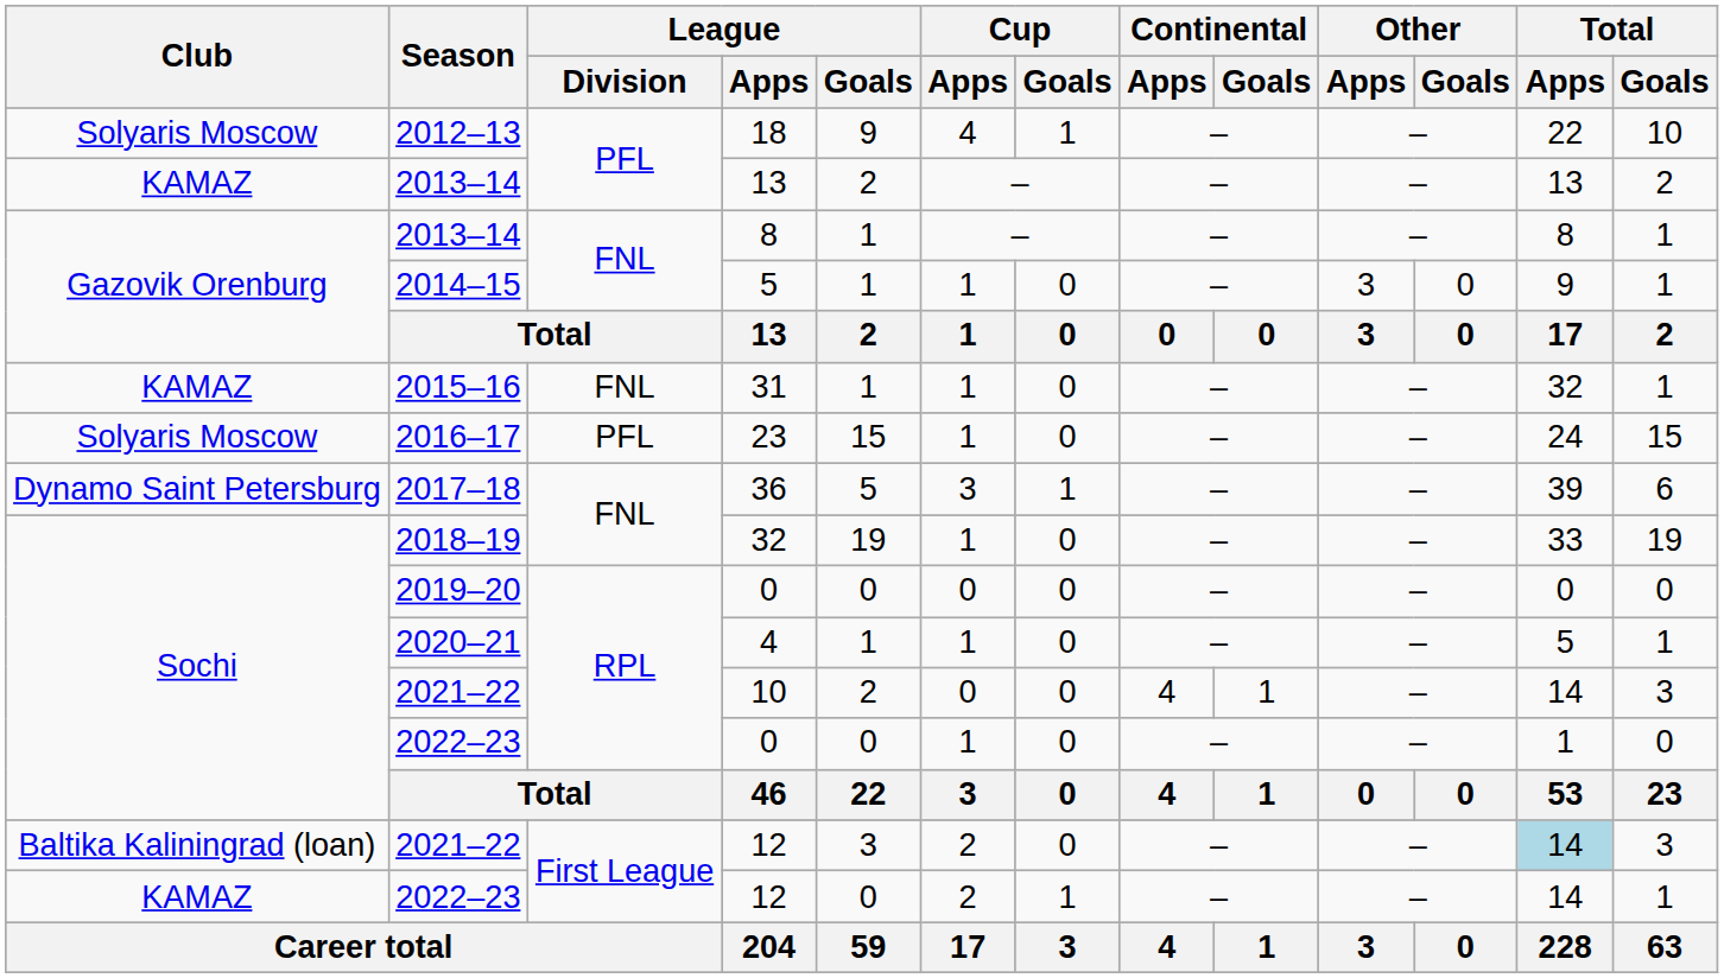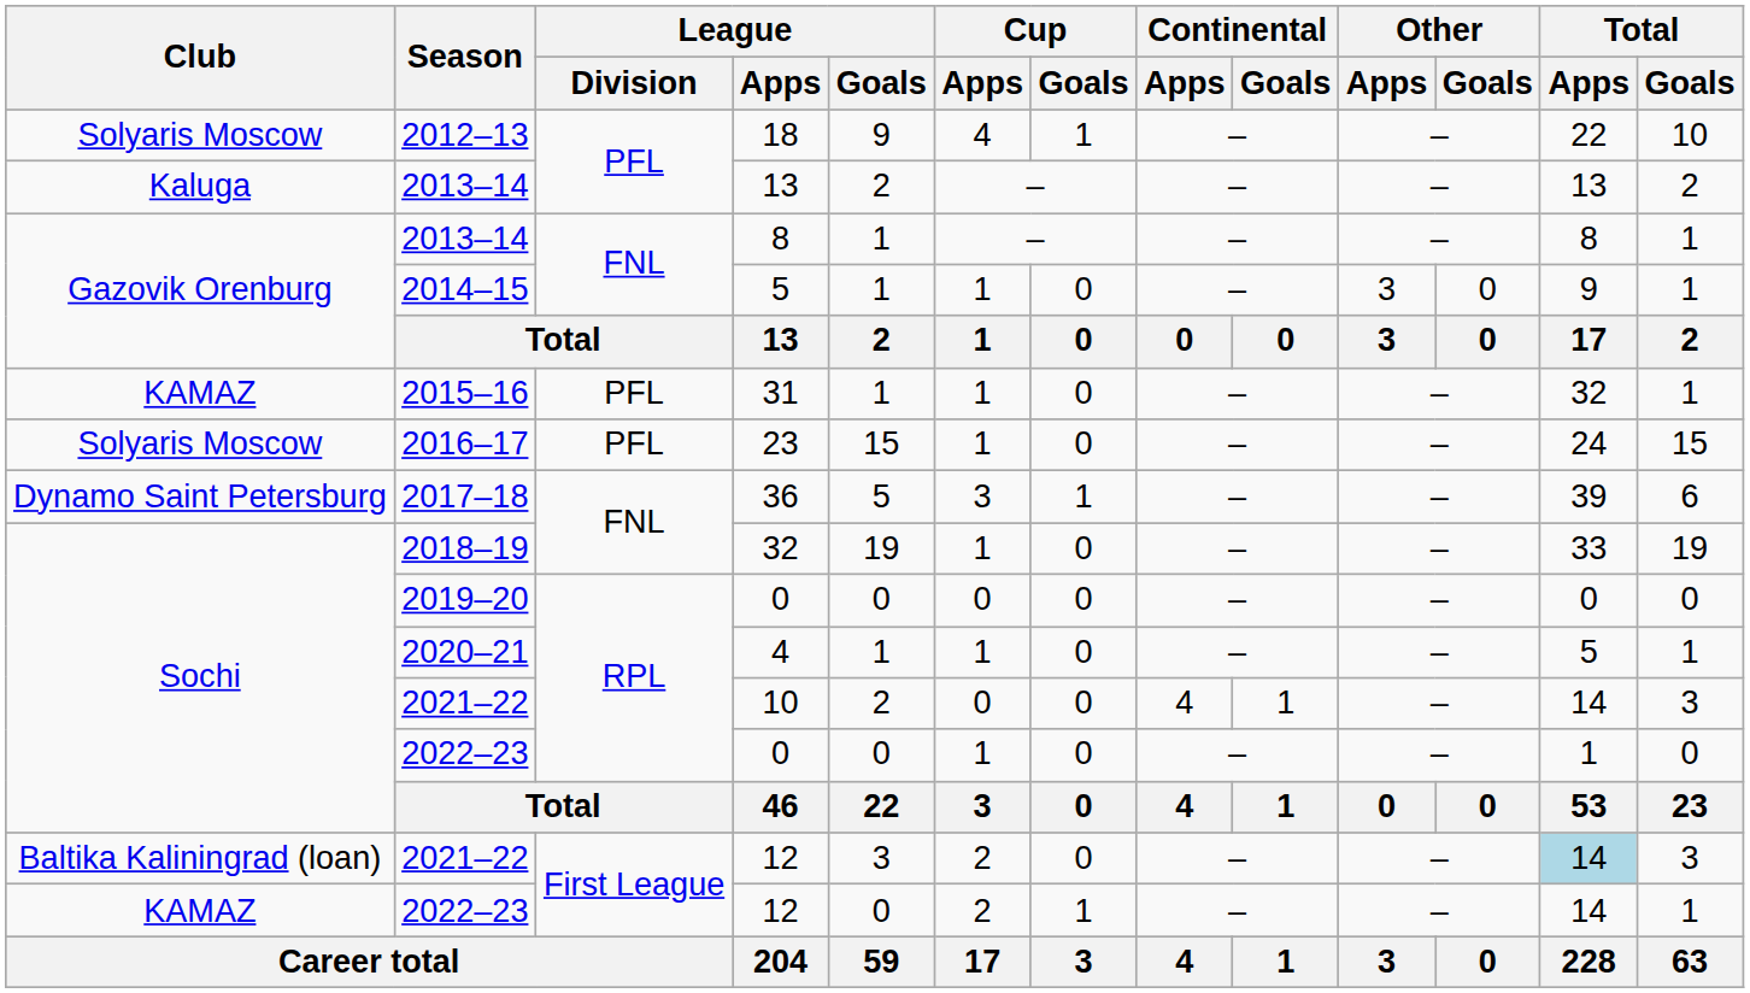2013–14 / 13 | Club: KAMAZ -> Kaluga
31 | League / Division: FNL -> PFL
